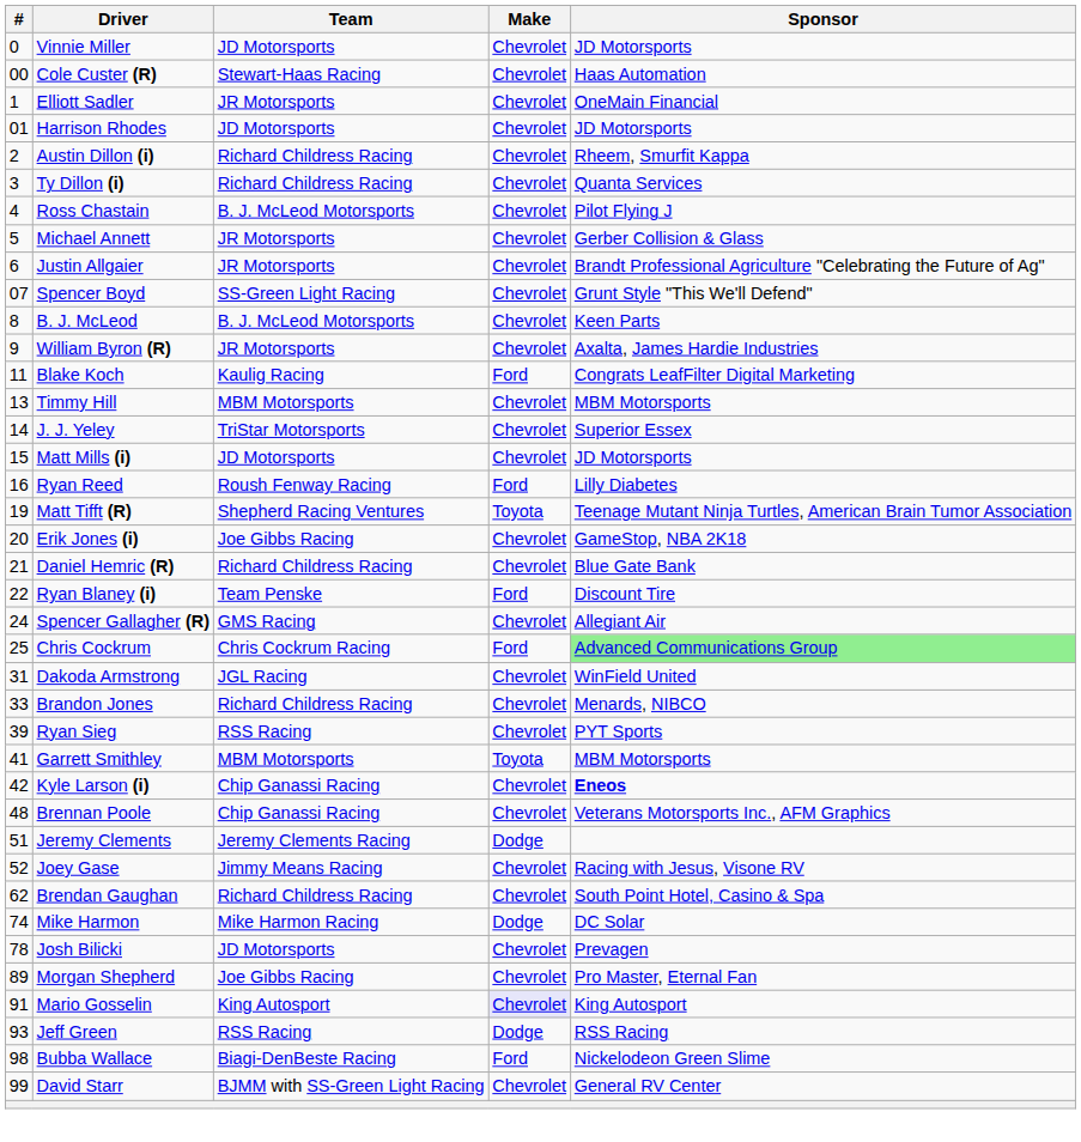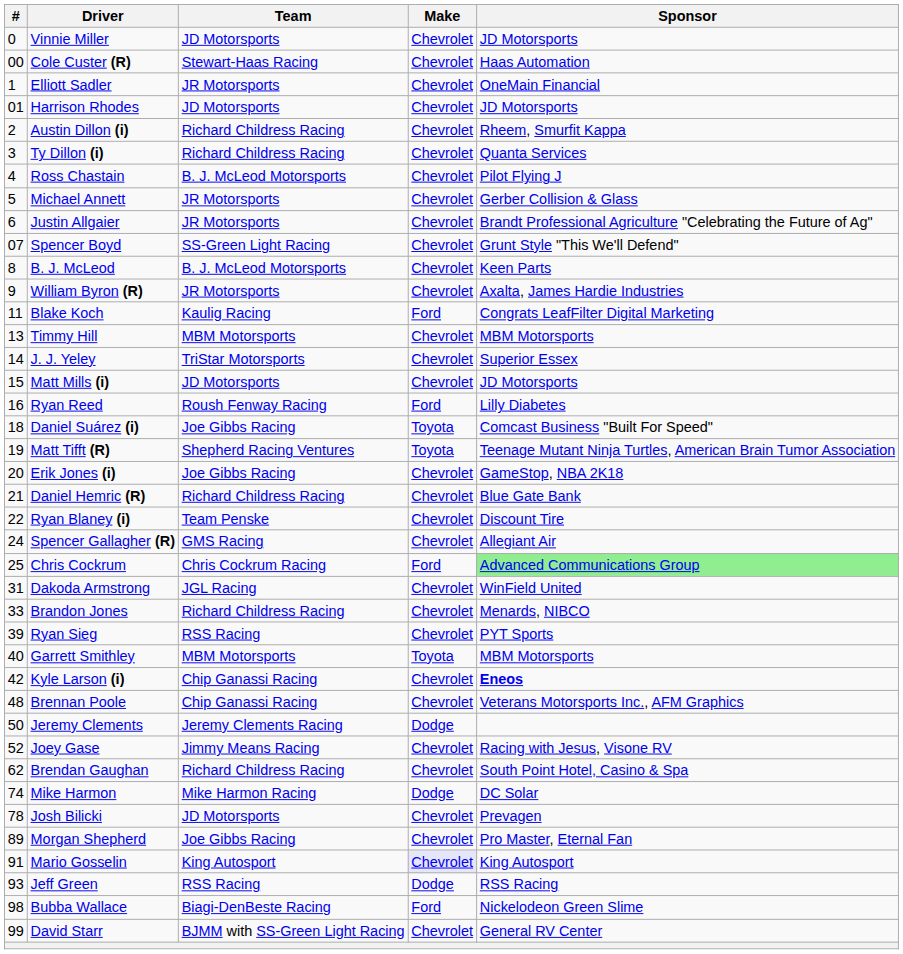+ row: 18 | Daniel Suárez (i) | Joe Gibbs Racing | Toyota | Comcast Business "Built For Speed"
Ryan Blaney (i) | Make: Ford -> Chevrolet
Garrett Smithley | #: 41 -> 40
Jeremy Clements | #: 51 -> 50
